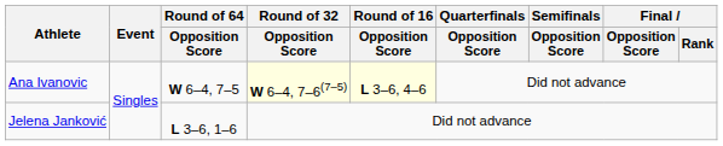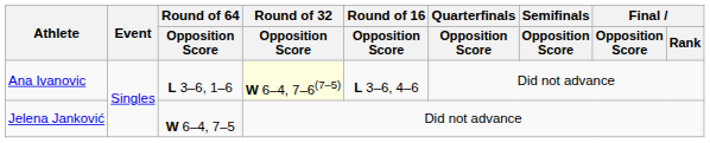Ana Ivanovic | Round of 64 / Opposition Score: W 6–4, 7–5 -> L 3–6, 1–6
Ana Ivanovic | Round of 16 / Opposition Score: lightyellow background -> no background
Jelena Janković | Round of 64 / Opposition Score: L 3–6, 1–6 -> W 6–4, 7–5
